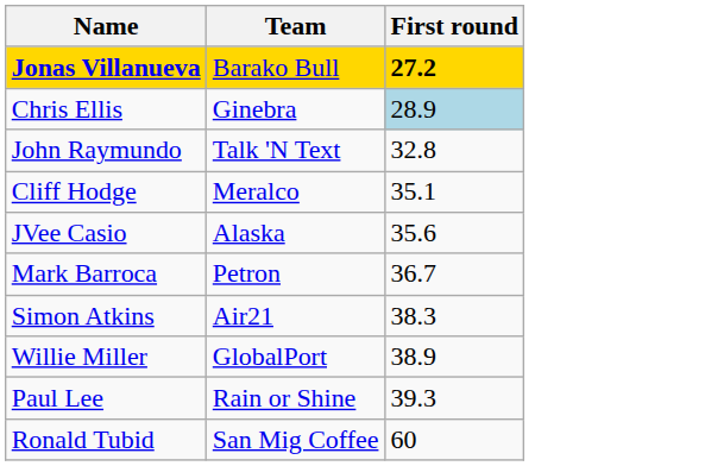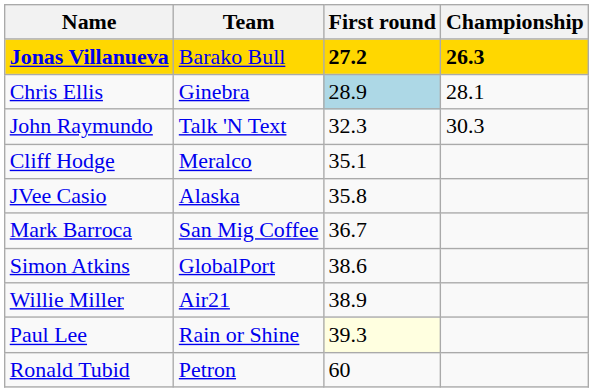+ column: Championship | 26.3 | 28.1 | 30.3
John Raymundo | First round: 32.8 -> 32.3
JVee Casio | First round: 35.6 -> 35.8
Mark Barroca | Team: Petron -> San Mig Coffee
Simon Atkins | Team: Air21 -> GlobalPort
Simon Atkins | First round: 38.3 -> 38.6
Willie Miller | Team: GlobalPort -> Air21
Paul Lee | First round: no background -> lightyellow background
Ronald Tubid | Team: San Mig Coffee -> Petron
